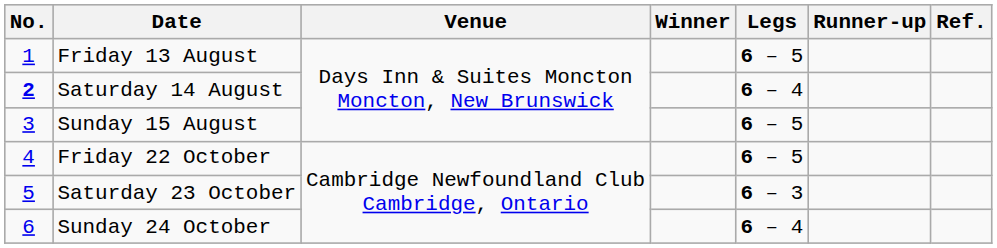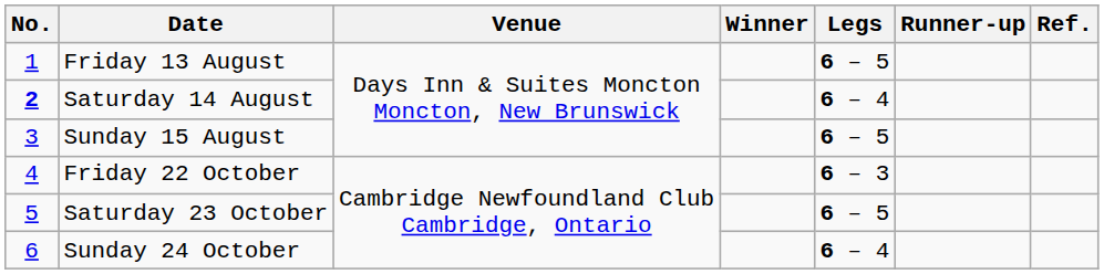Friday 22 October | Legs: 6 – 5 -> 6 – 3
Saturday 23 October | Legs: 6 – 3 -> 6 – 5
